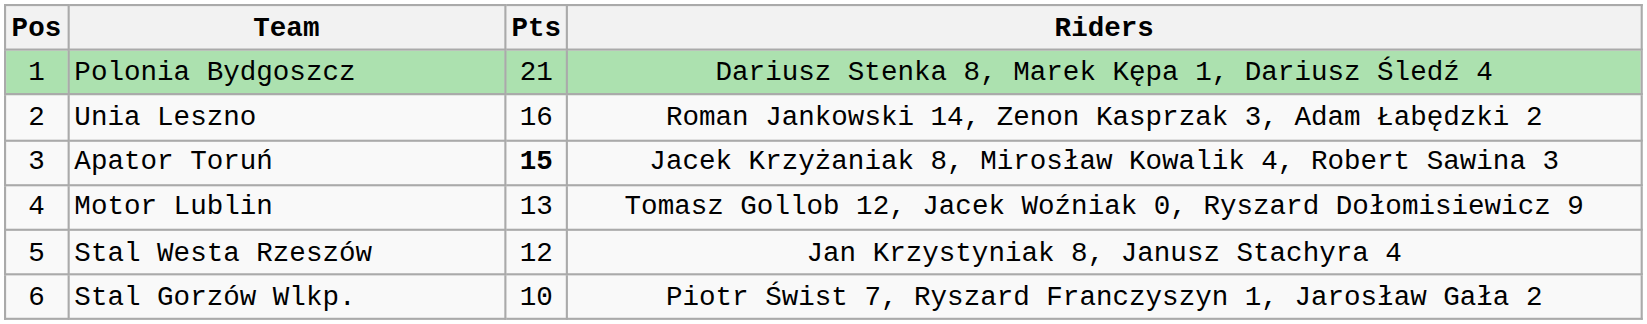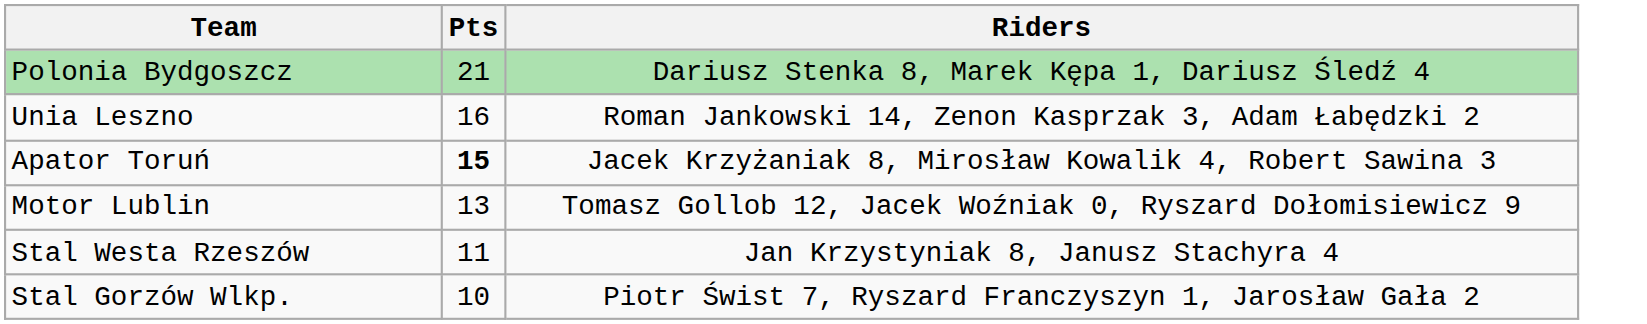- column: Pos | 1 | 2 | 3 | 4 | 5 | 6
Stal Westa Rzeszów | Pts: 12 -> 11
